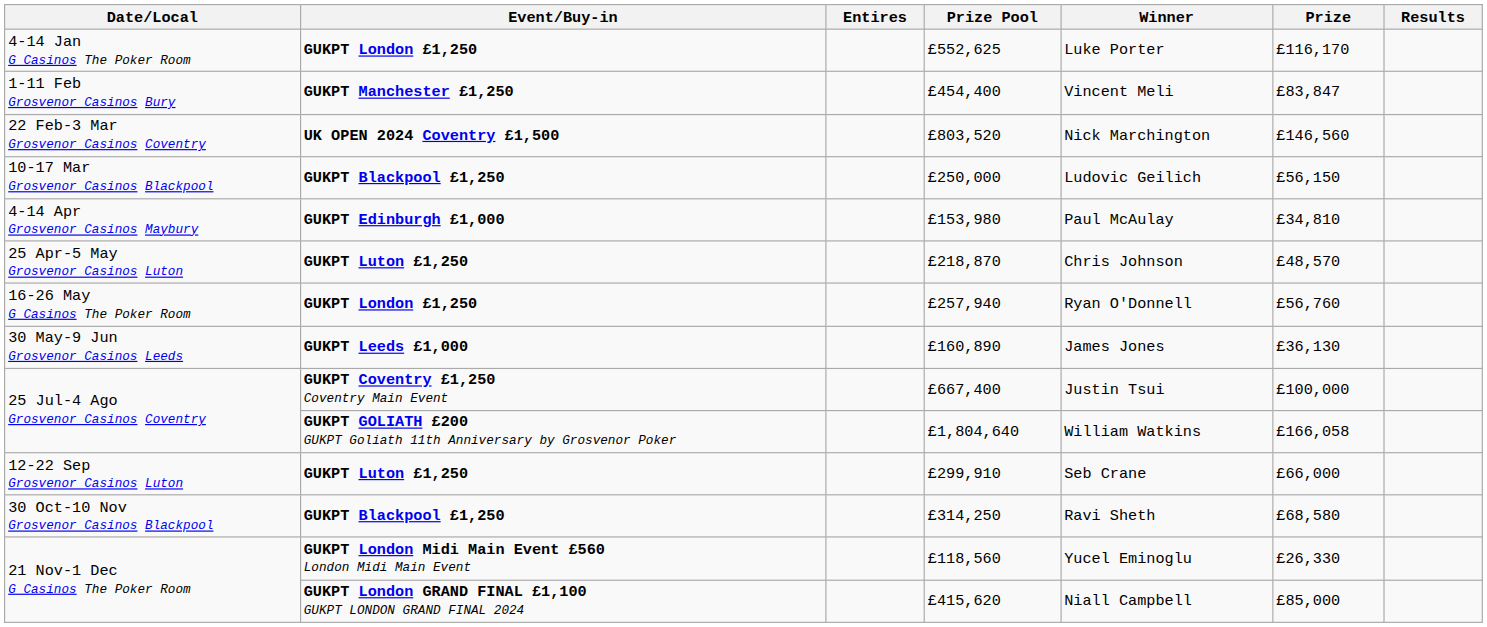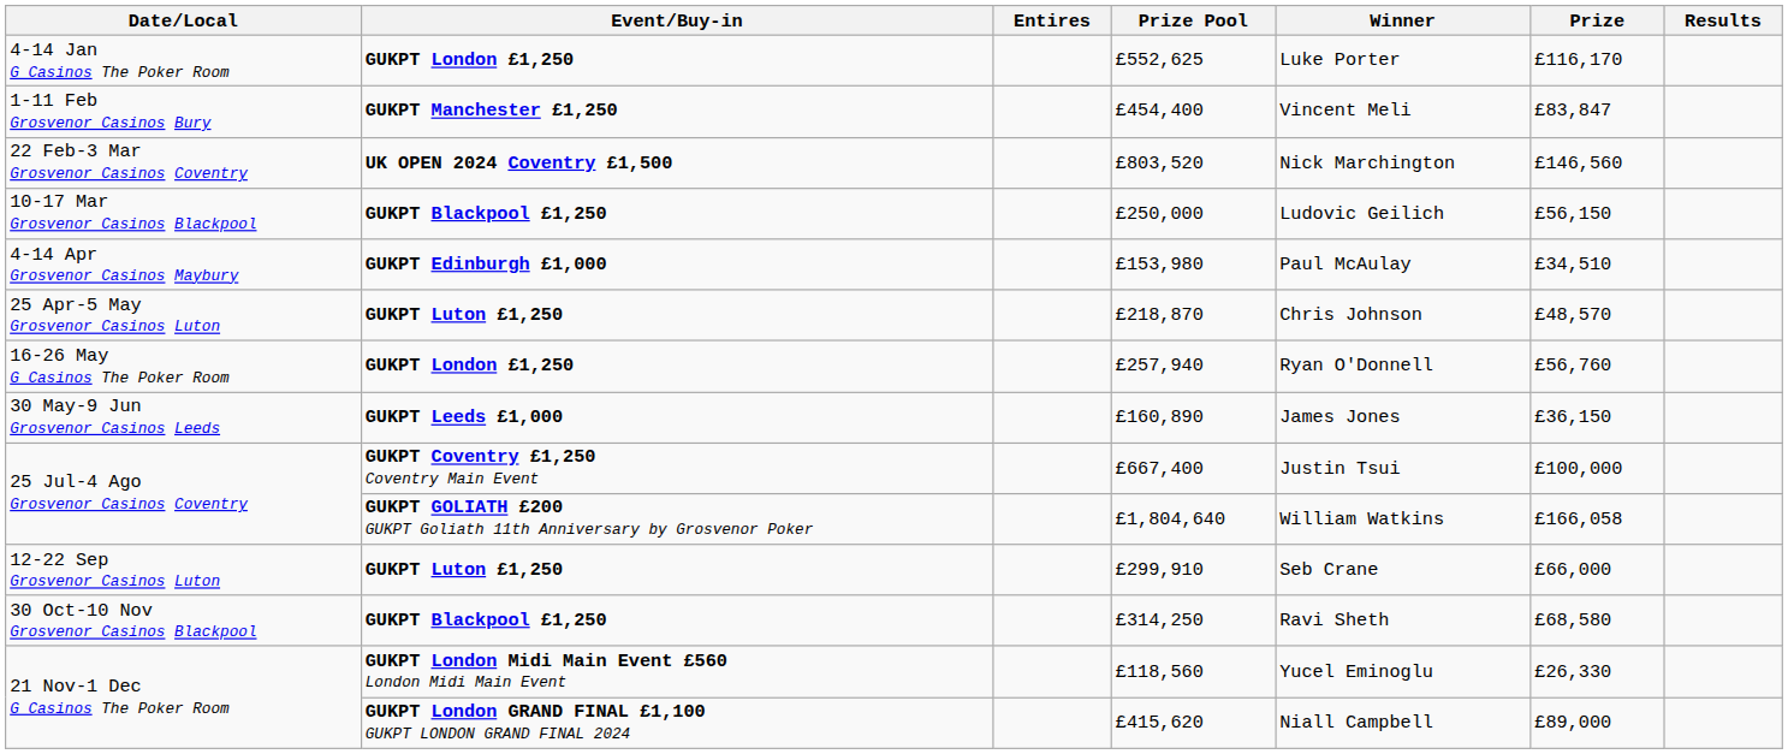£153,980 | Prize: £34,810 -> £34,510
£160,890 | Prize: £36,130 -> £36,150
£415,620 | Prize: £85,000 -> £89,000
